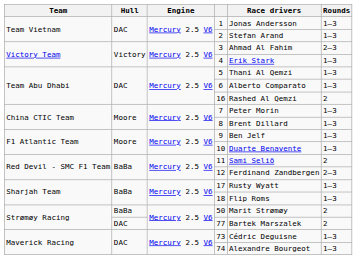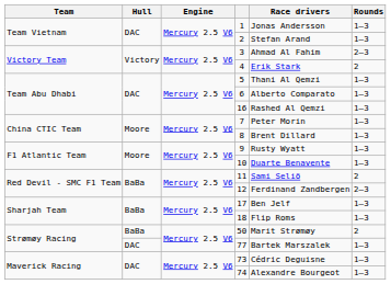4 | Rounds: 1–3 -> 2
16 | Rounds: 2 -> 1–3
9 | Race drivers: Ben Jelf -> Rusty Wyatt
17 | Race drivers: Rusty Wyatt -> Ben Jelf
77 | Rounds: 2 -> 1–3
